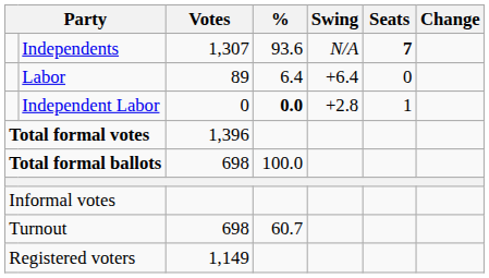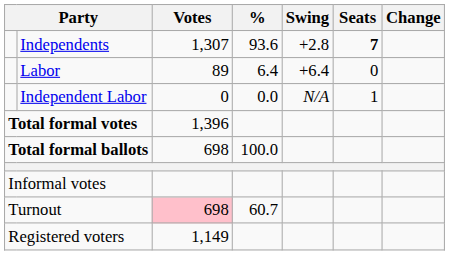Independents | Swing: N/A -> +2.8
Independent Labor | %: bold -> normal
Independent Labor | Swing: +2.8 -> N/A
Turnout | Votes: no background -> pink background
